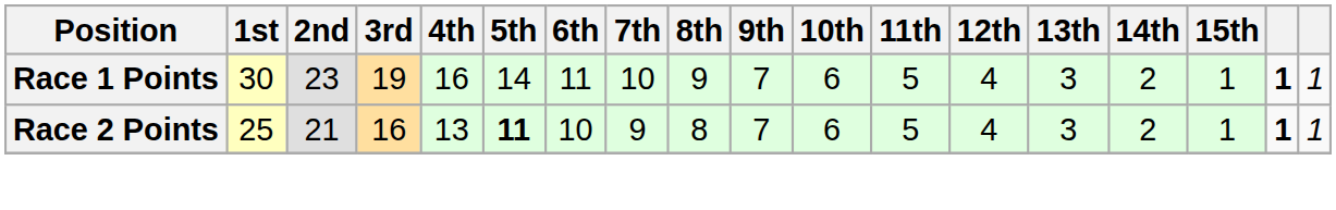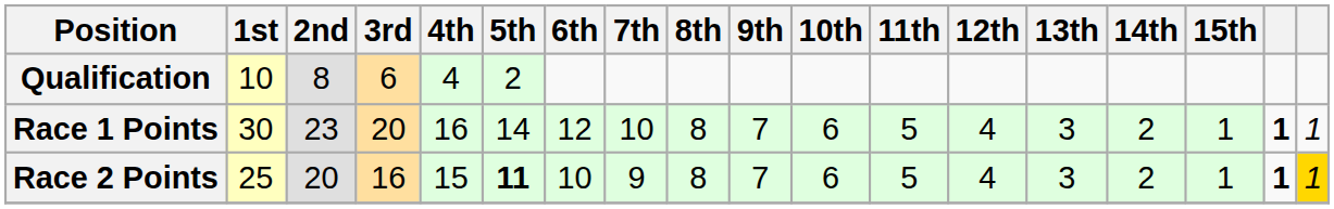+ row: Qualification | 10 | 8 | 6 | 4 | 2
Race 1 Points | 3rd: 19 -> 20
Race 1 Points | 6th: 11 -> 12
Race 1 Points | 8th: 9 -> 8
Race 2 Points | 2nd: 21 -> 20
Race 2 Points | 4th: 13 -> 15
Race 2 Points | column 18: no background -> gold background
